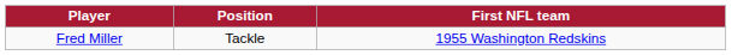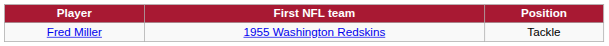columns swapped: Position <-> First NFL team
